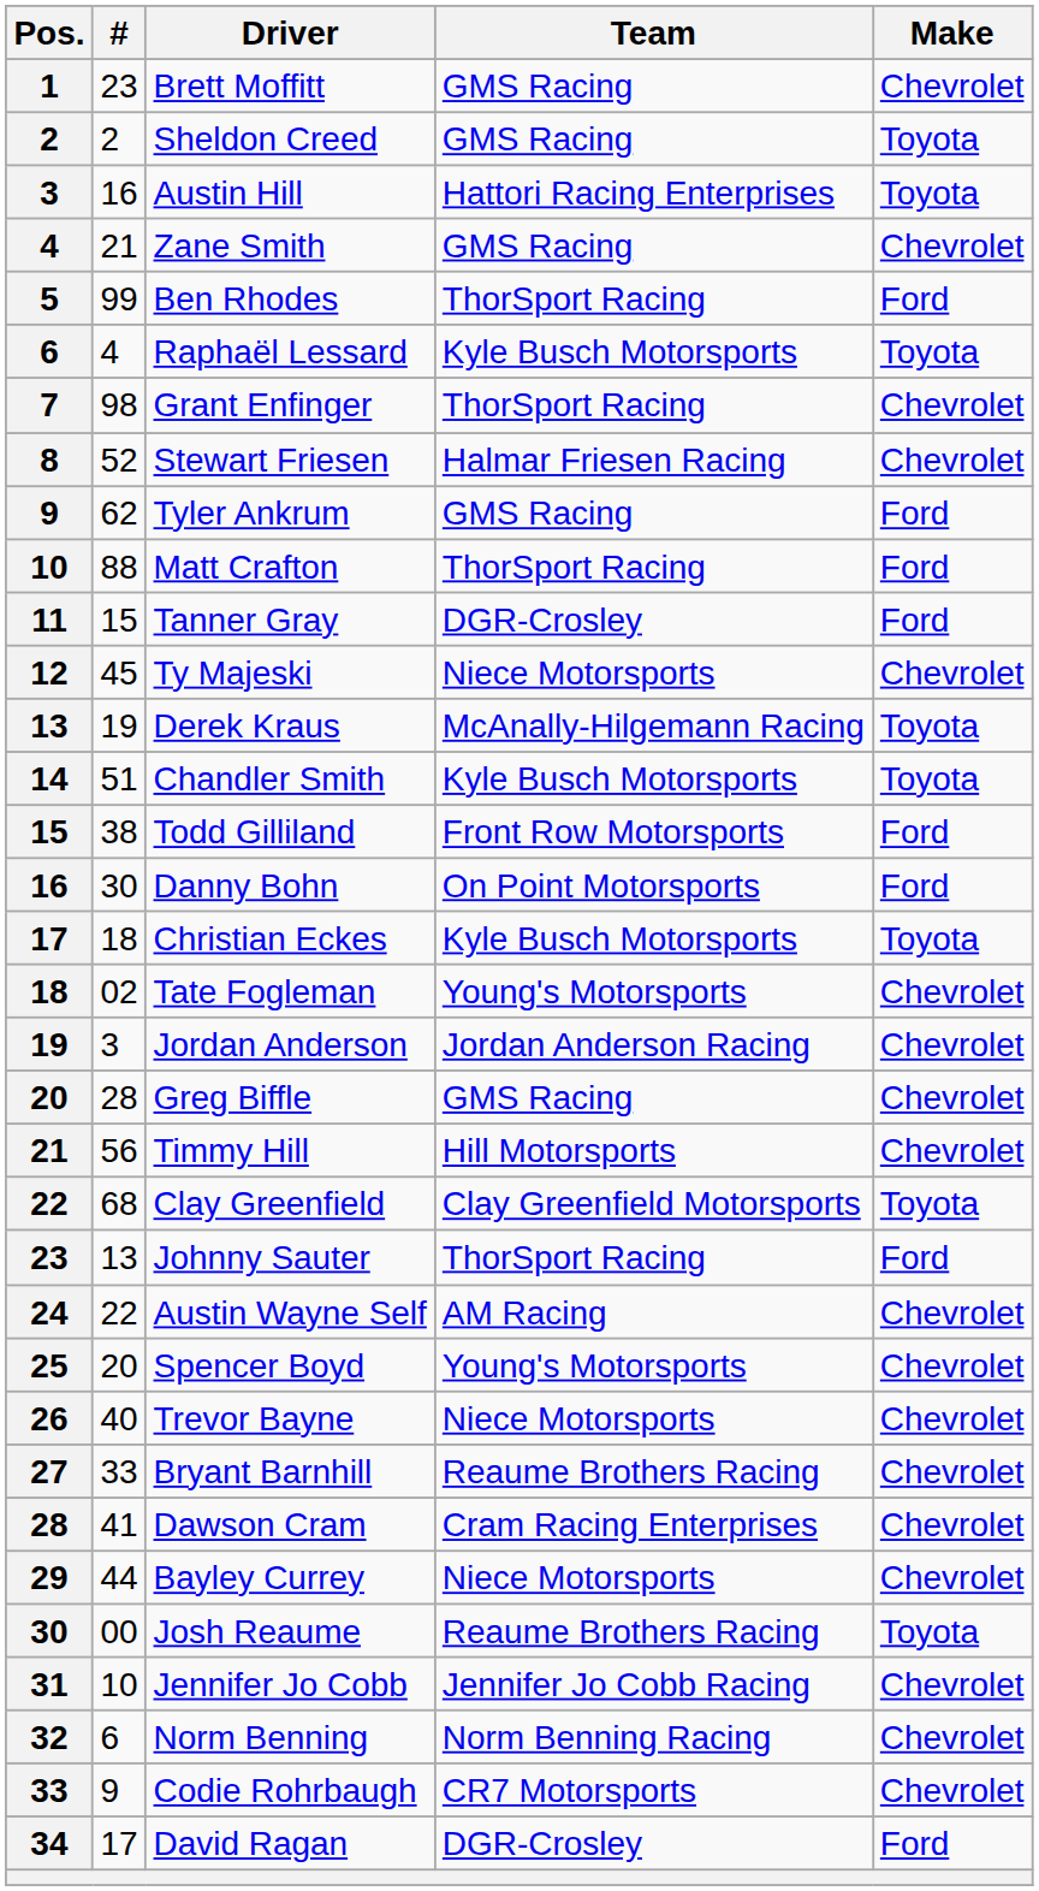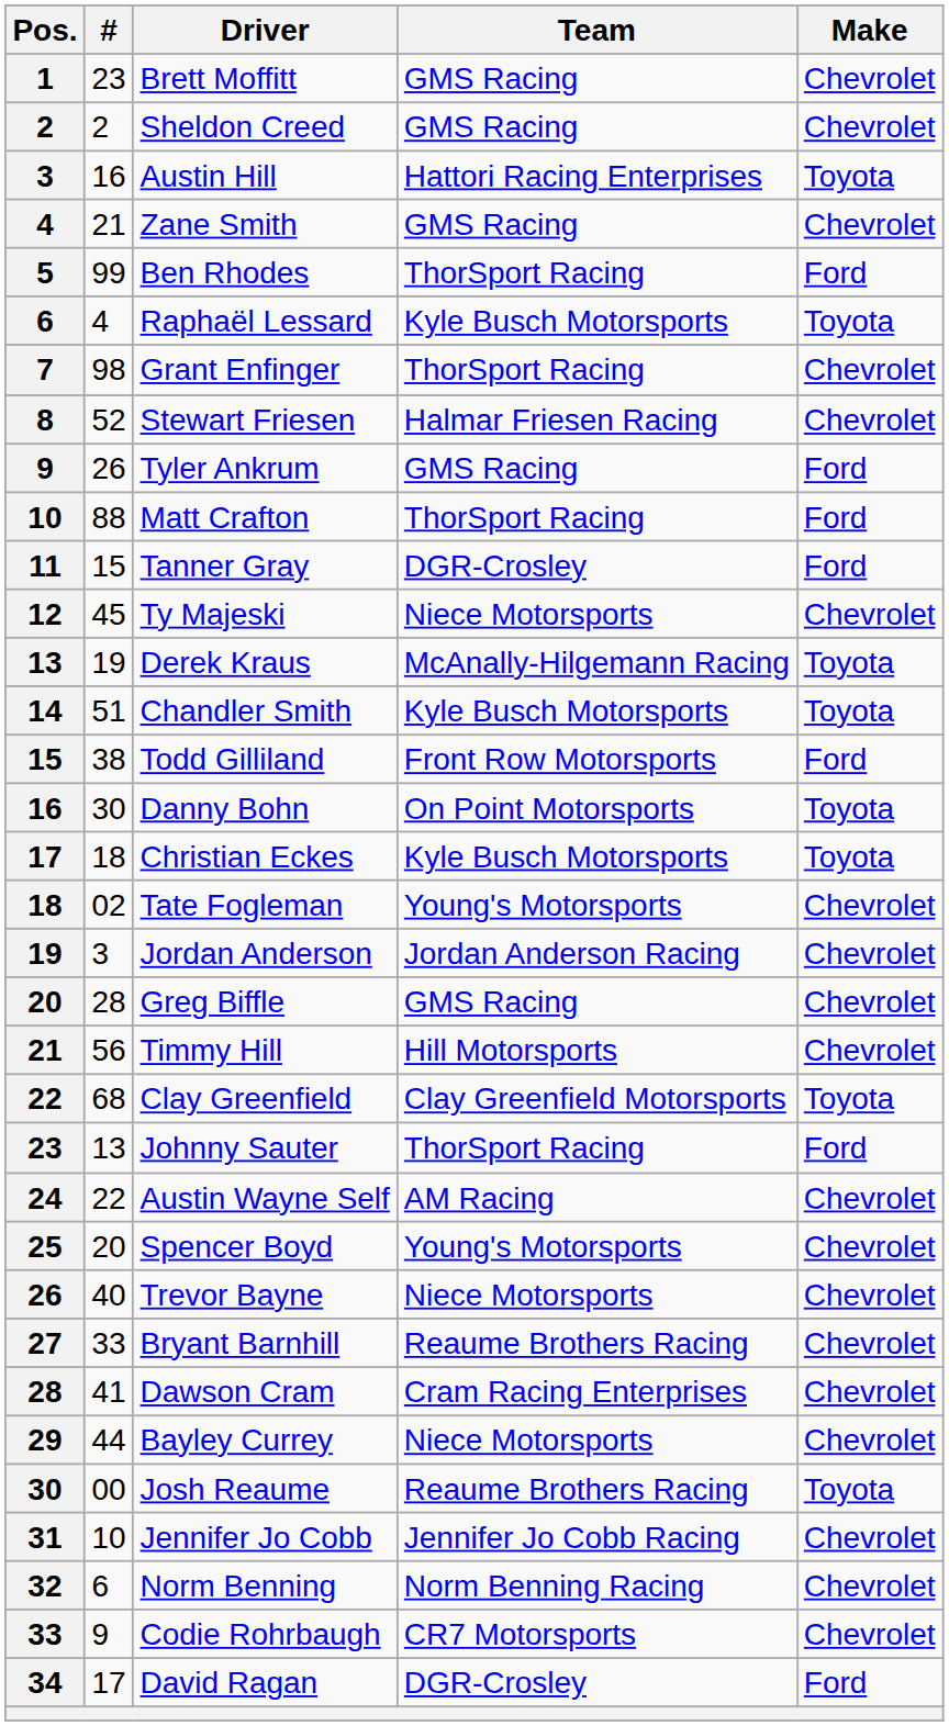Sheldon Creed | Make: Toyota -> Chevrolet
Tyler Ankrum | #: 62 -> 26
Danny Bohn | Make: Ford -> Toyota
